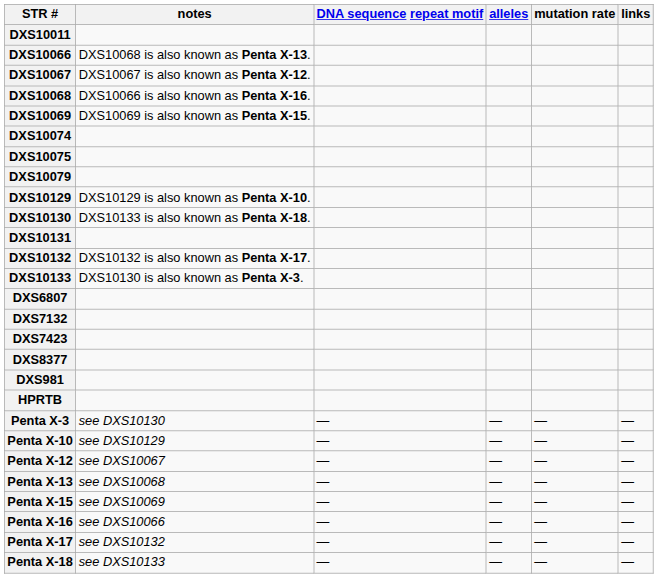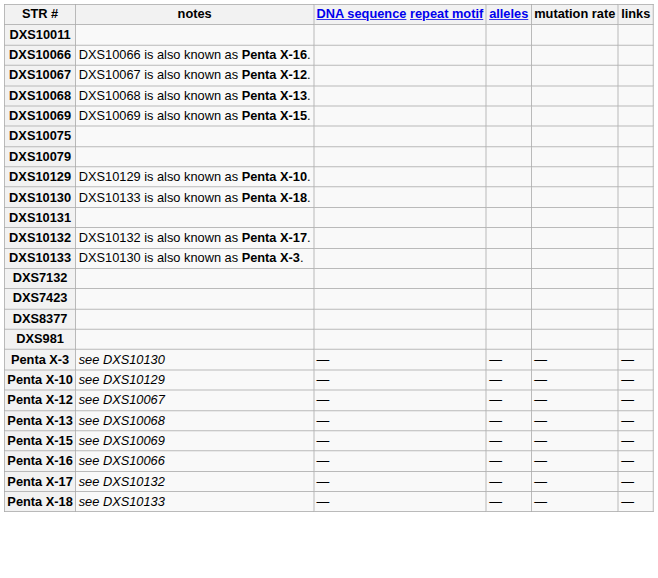DXS10066 | notes: DXS10068 is also known as Penta X-13. -> DXS10066 is also known as Penta X-16.
DXS10068 | notes: DXS10066 is also known as Penta X-16. -> DXS10068 is also known as Penta X-13.
- row: DXS10074
- row: DXS6807
- row: HPRTB
